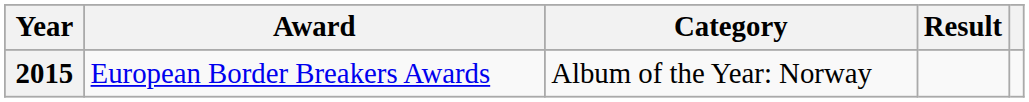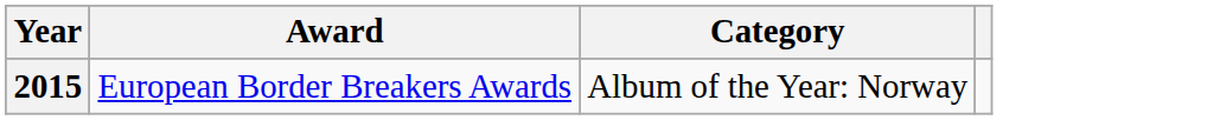- column: Result
